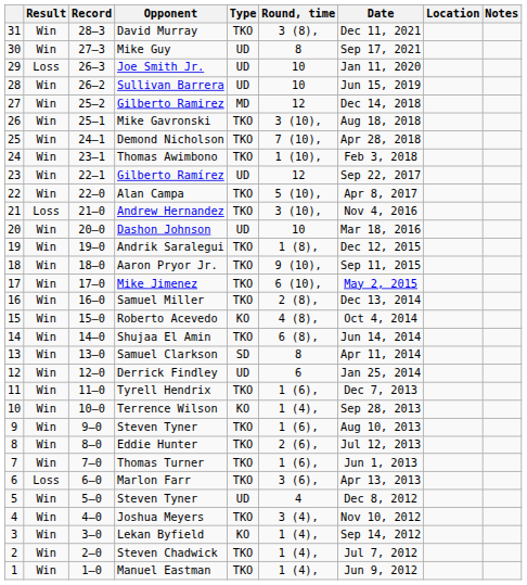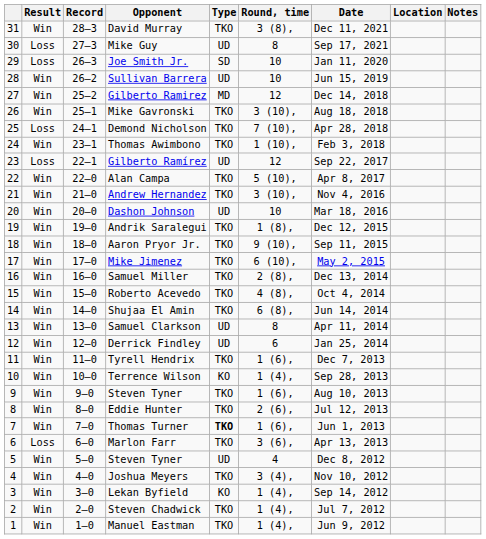Mike Guy | Result: Win -> Loss
Joe Smith Jr. | Type: UD -> SD
Demond Nicholson | Result: Win -> Loss
Gilberto Ramírez | Result: Win -> Loss
Andrew Hernandez | Result: Loss -> Win
Roberto Acevedo | Type: KO -> TKO
Samuel Clarkson | Type: SD -> UD
Thomas Turner | Type: normal -> bold
